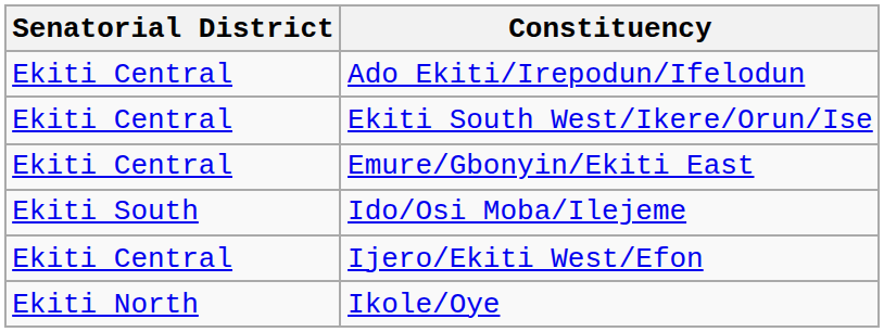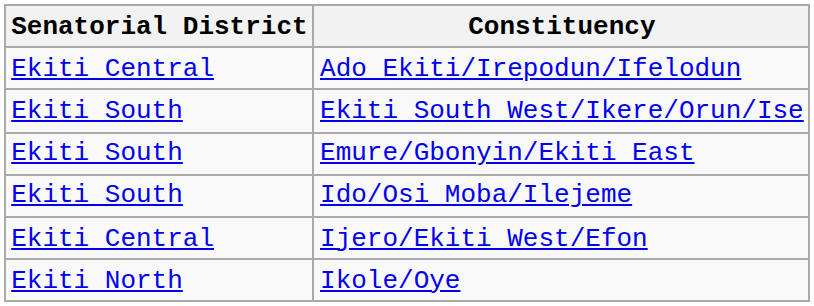Ekiti South West/Ikere/Orun/Ise | Senatorial District: Ekiti Central -> Ekiti South
Emure/Gbonyin/Ekiti East | Senatorial District: Ekiti Central -> Ekiti South
